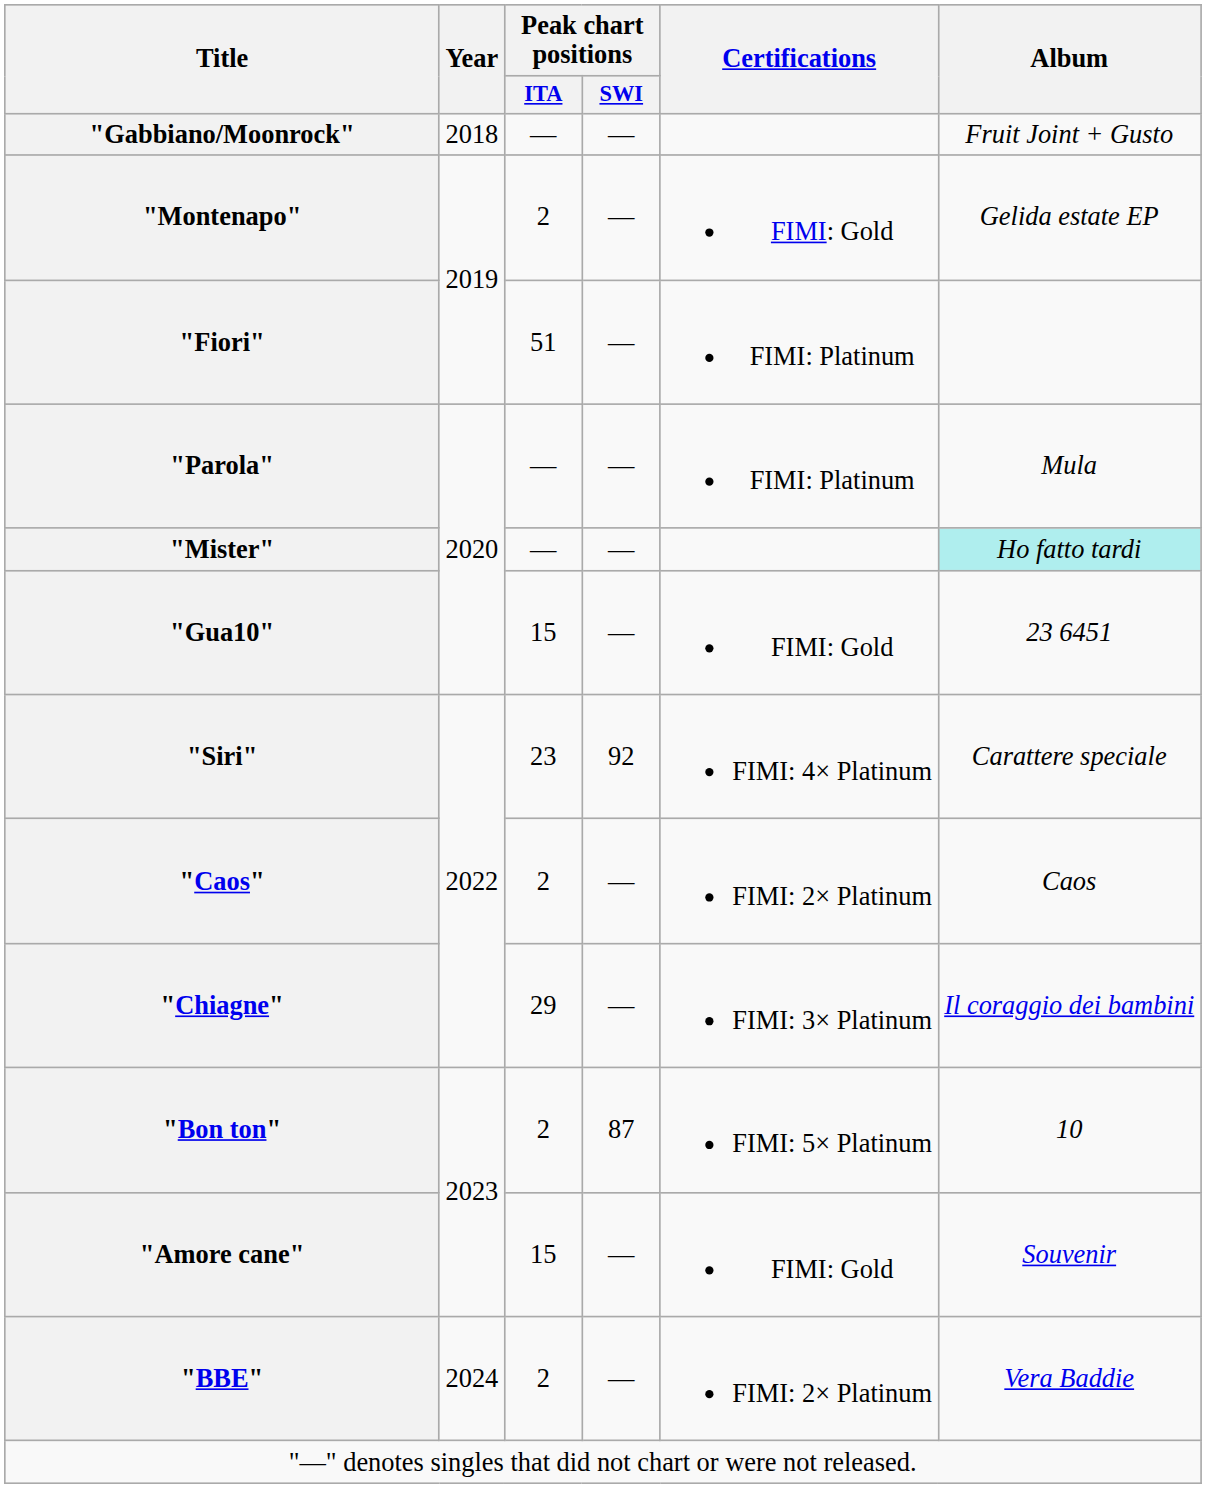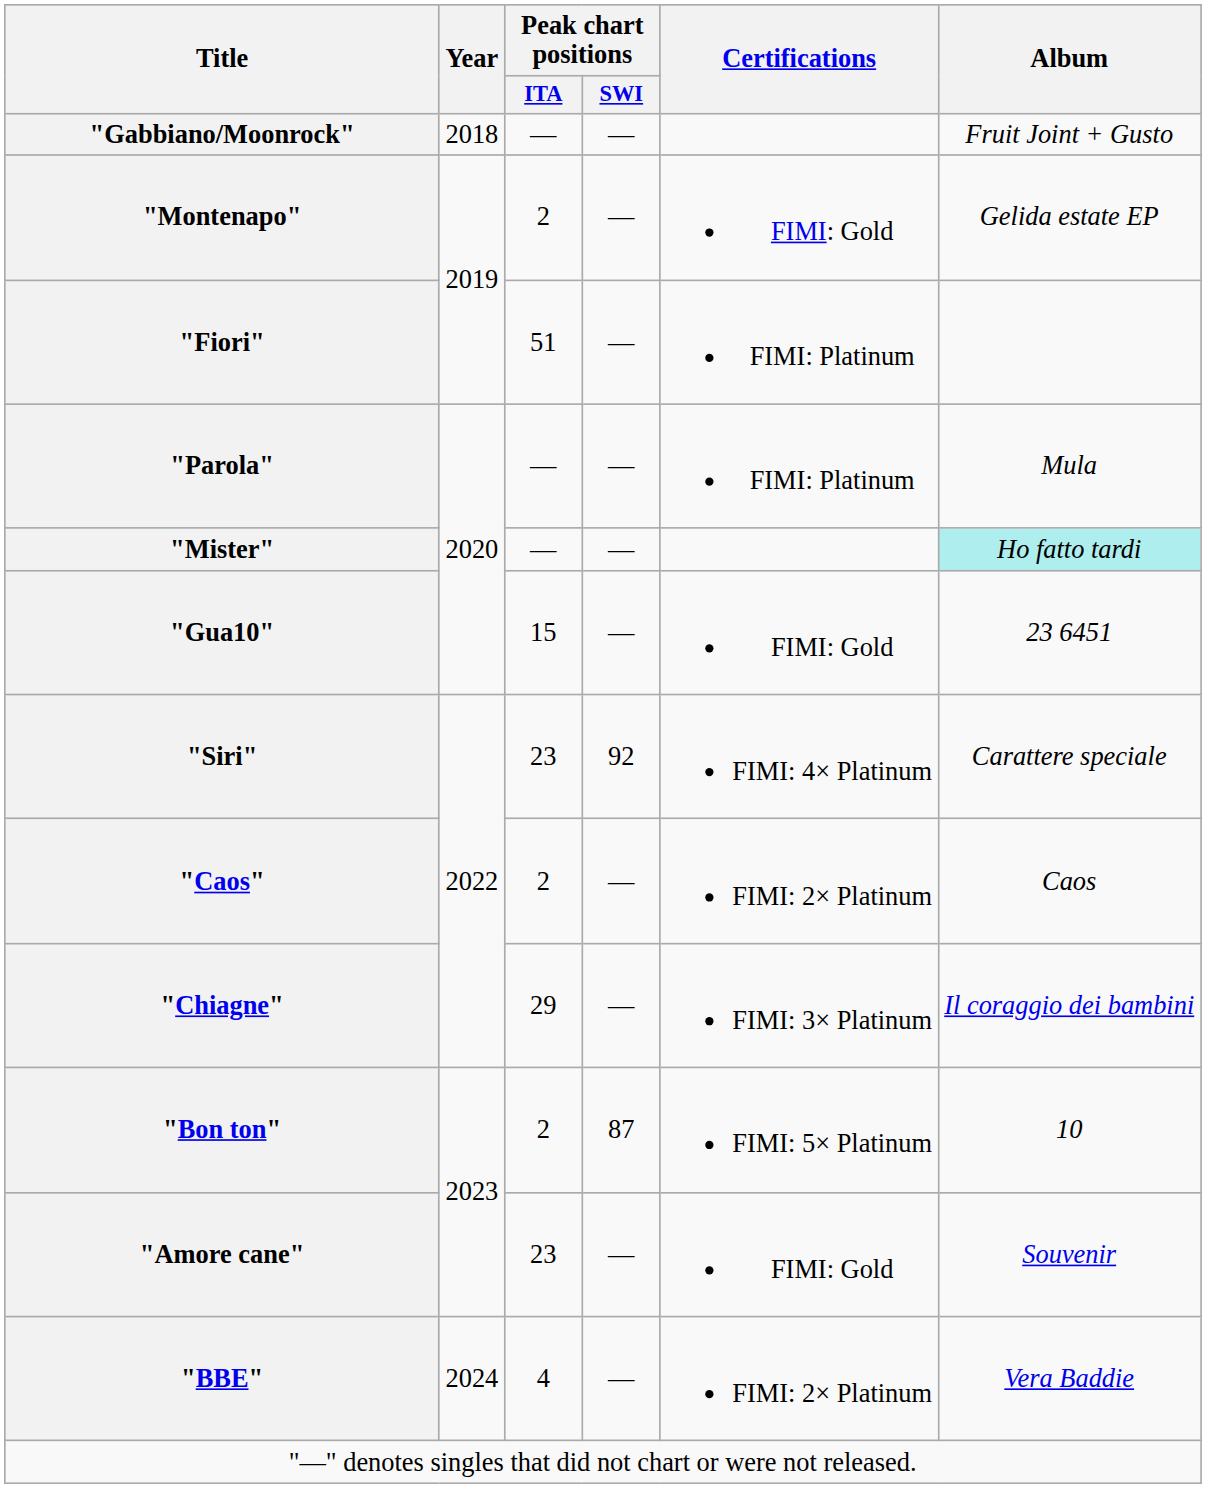"Amore cane" | Peak chart positions / ITA: 15 -> 23
"BBE" | Peak chart positions / ITA: 2 -> 4
